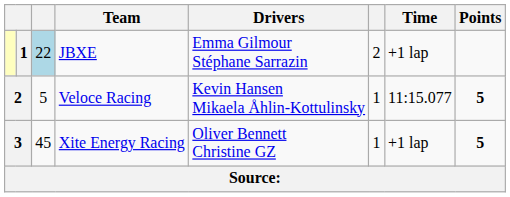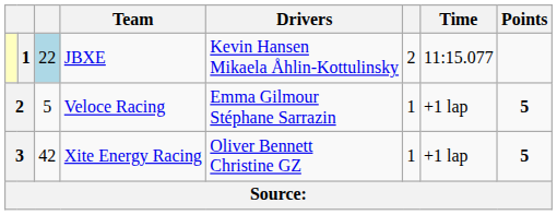JBXE | Drivers: Emma Gilmour Stéphane Sarrazin -> Kevin Hansen Mikaela Åhlin-Kottulinsky
JBXE | Time: +1 lap -> 11:15.077
Veloce Racing | Drivers: Kevin Hansen Mikaela Åhlin-Kottulinsky -> Emma Gilmour Stéphane Sarrazin
Veloce Racing | Time: 11:15.077 -> +1 lap
Xite Energy Racing | column 3: 45 -> 42
